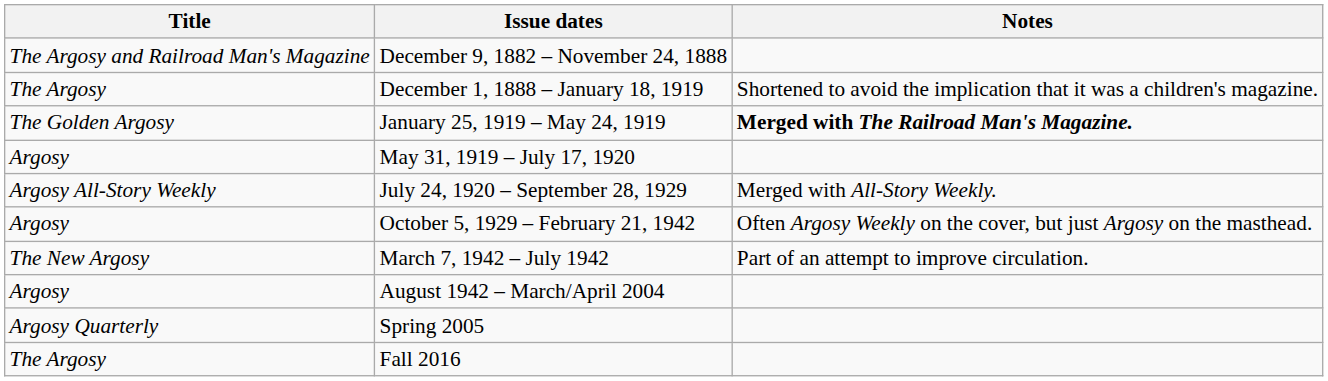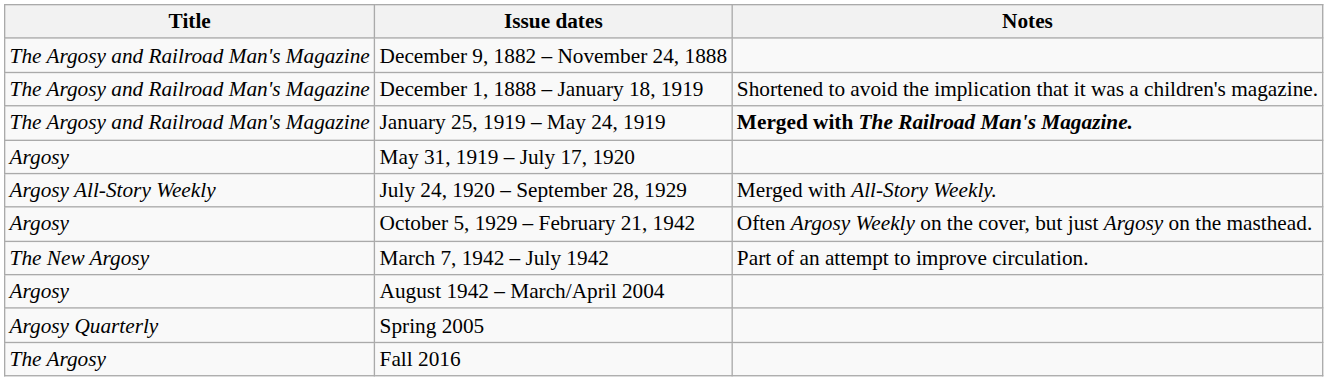December 1, 1888 – January 18, 1919 | Title: The Argosy -> The Argosy and Railroad Man's Magazine
January 25, 1919 – May 24, 1919 | Title: The Golden Argosy -> The Argosy and Railroad Man's Magazine
